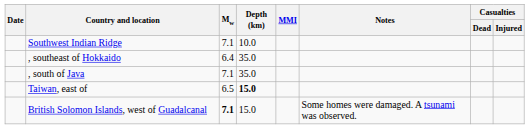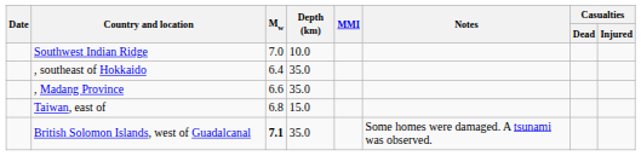Southwest Indian Ridge | Mw: 7.1 -> 7.0
+ row: , Madang Province | 6.6 | 35.0
- row: , south of Java | 7.1 | 35.0
Taiwan, east of | Mw: 6.5 -> 6.8
Taiwan, east of | Depth (km): bold -> normal
British Solomon Islands, west of Guadalcanal | Depth (km): 15.0 -> 35.0
